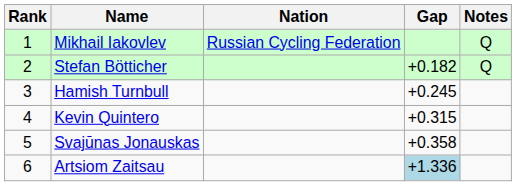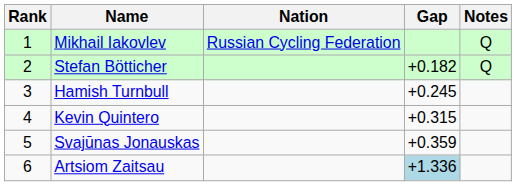Svajūnas Jonauskas | Gap: +0.358 -> +0.359
